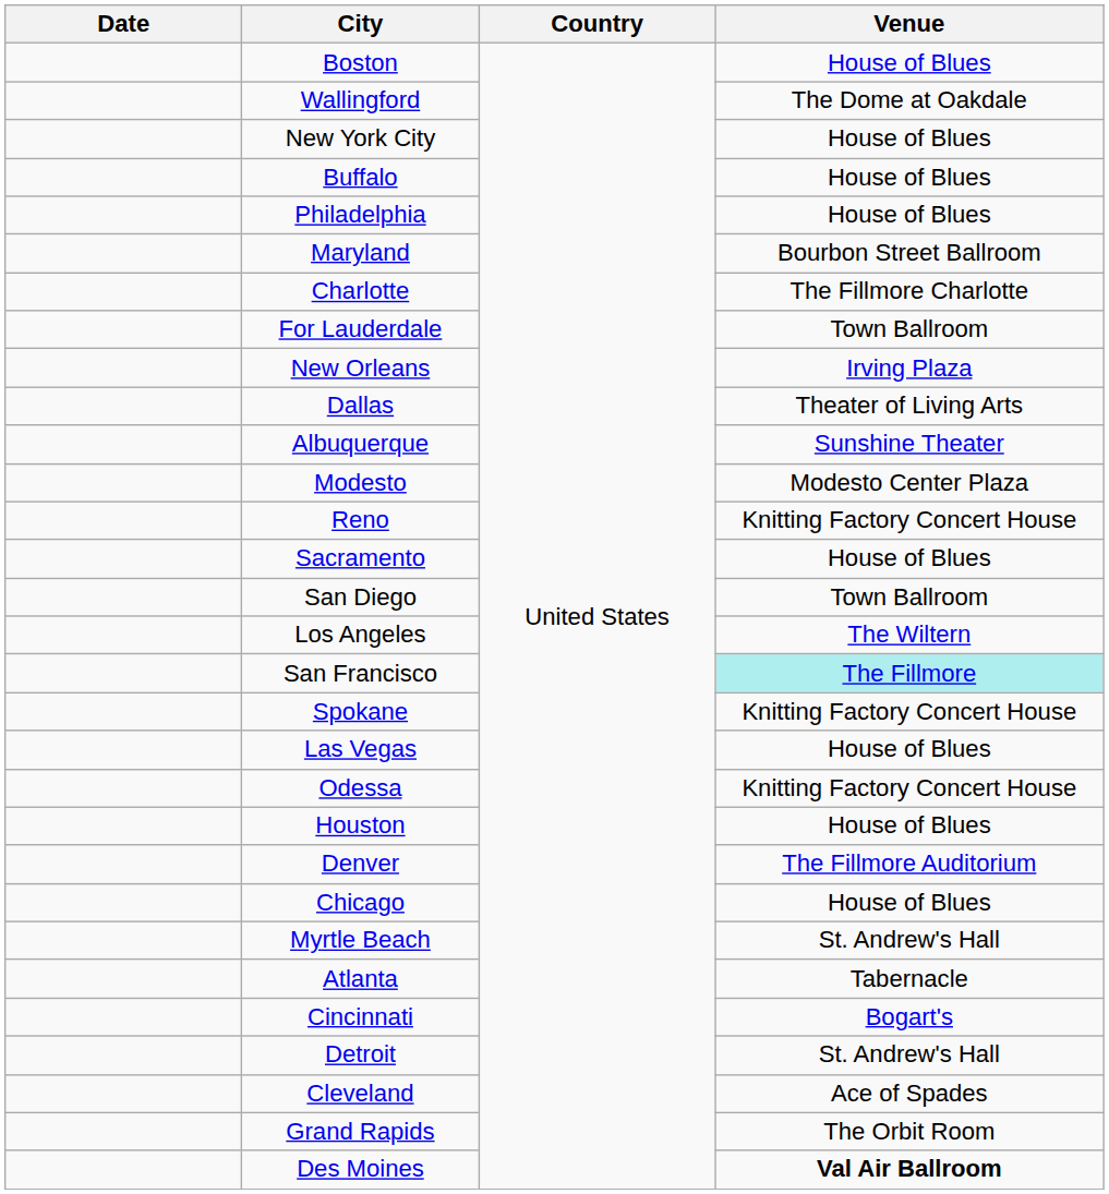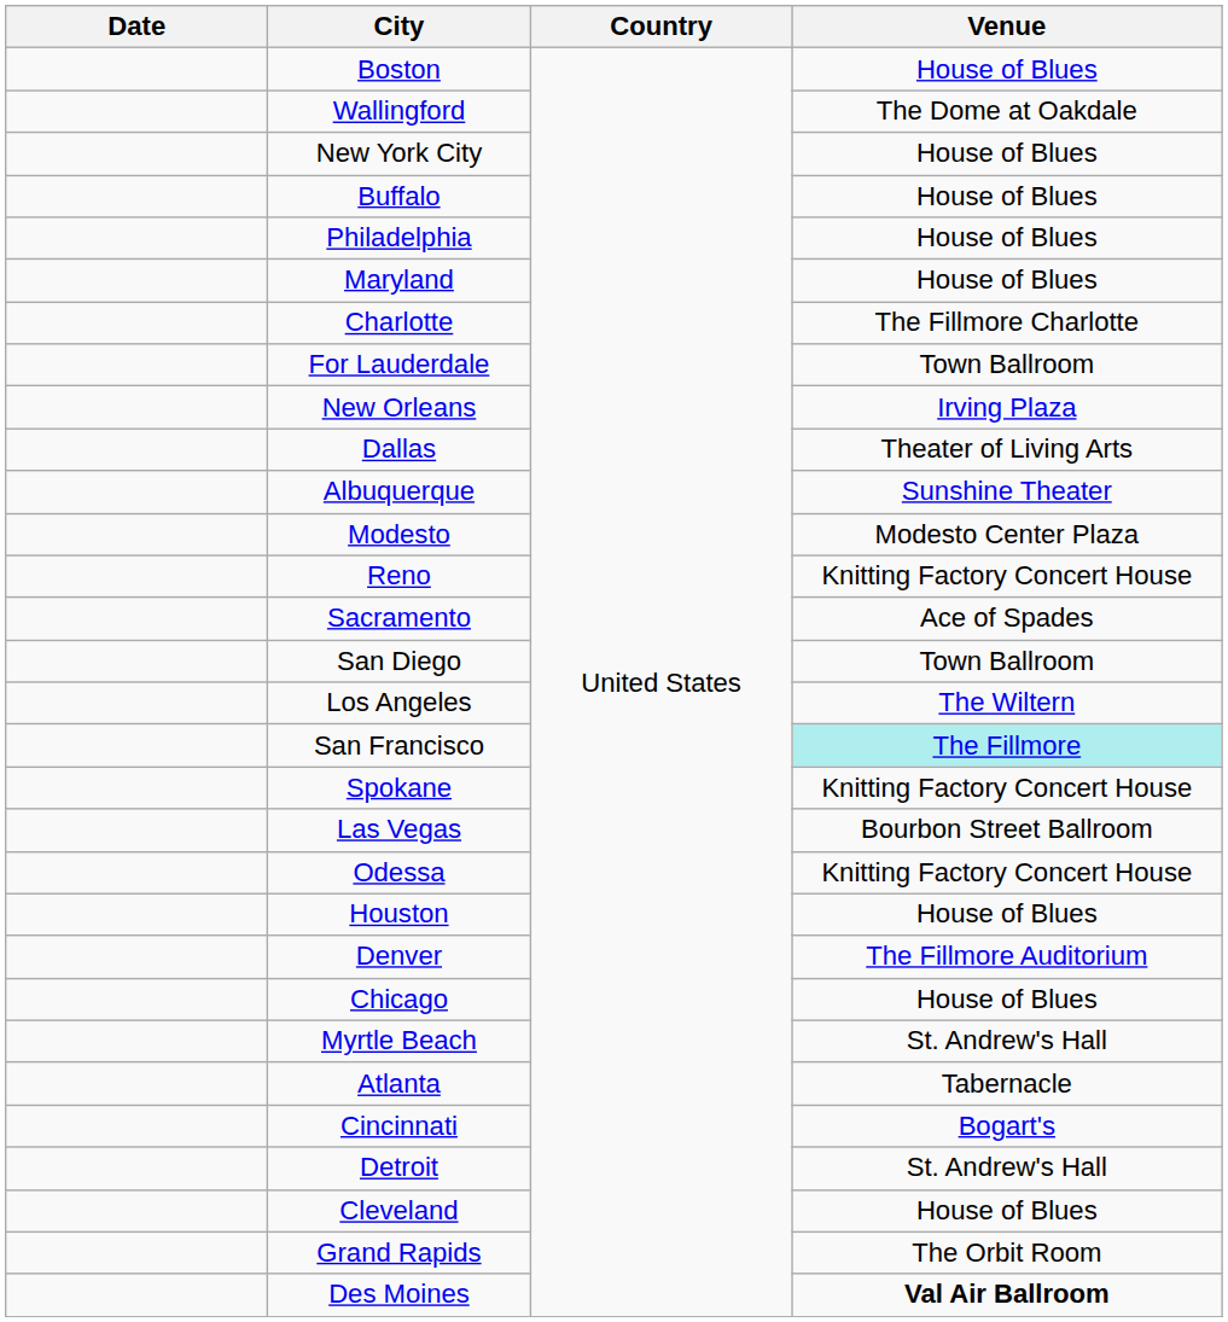Maryland | Venue: Bourbon Street Ballroom -> House of Blues
Sacramento | Venue: House of Blues -> Ace of Spades
Las Vegas | Venue: House of Blues -> Bourbon Street Ballroom
Cleveland | Venue: Ace of Spades -> House of Blues
